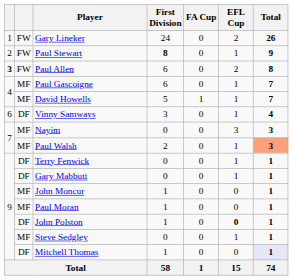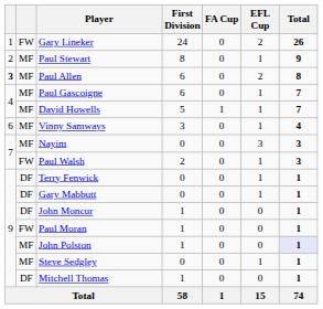Paul Stewart | column 2: FW -> MF
Paul Stewart | First Division: bold -> normal
Paul Allen | column 2: FW -> MF
Vinny Samways | column 2: DF -> MF
Paul Walsh | column 2: MF -> FW
Paul Walsh | Total: lightsalmon background -> no background
John Moncur | column 2: MF -> DF
Paul Moran | column 2: MF -> FW
John Polston | column 2: DF -> MF
John Polston | EFL Cup: bold -> normal
John Polston | Total: no background -> lavender background
Mitchell Thomas | Total: lavender background -> no background
